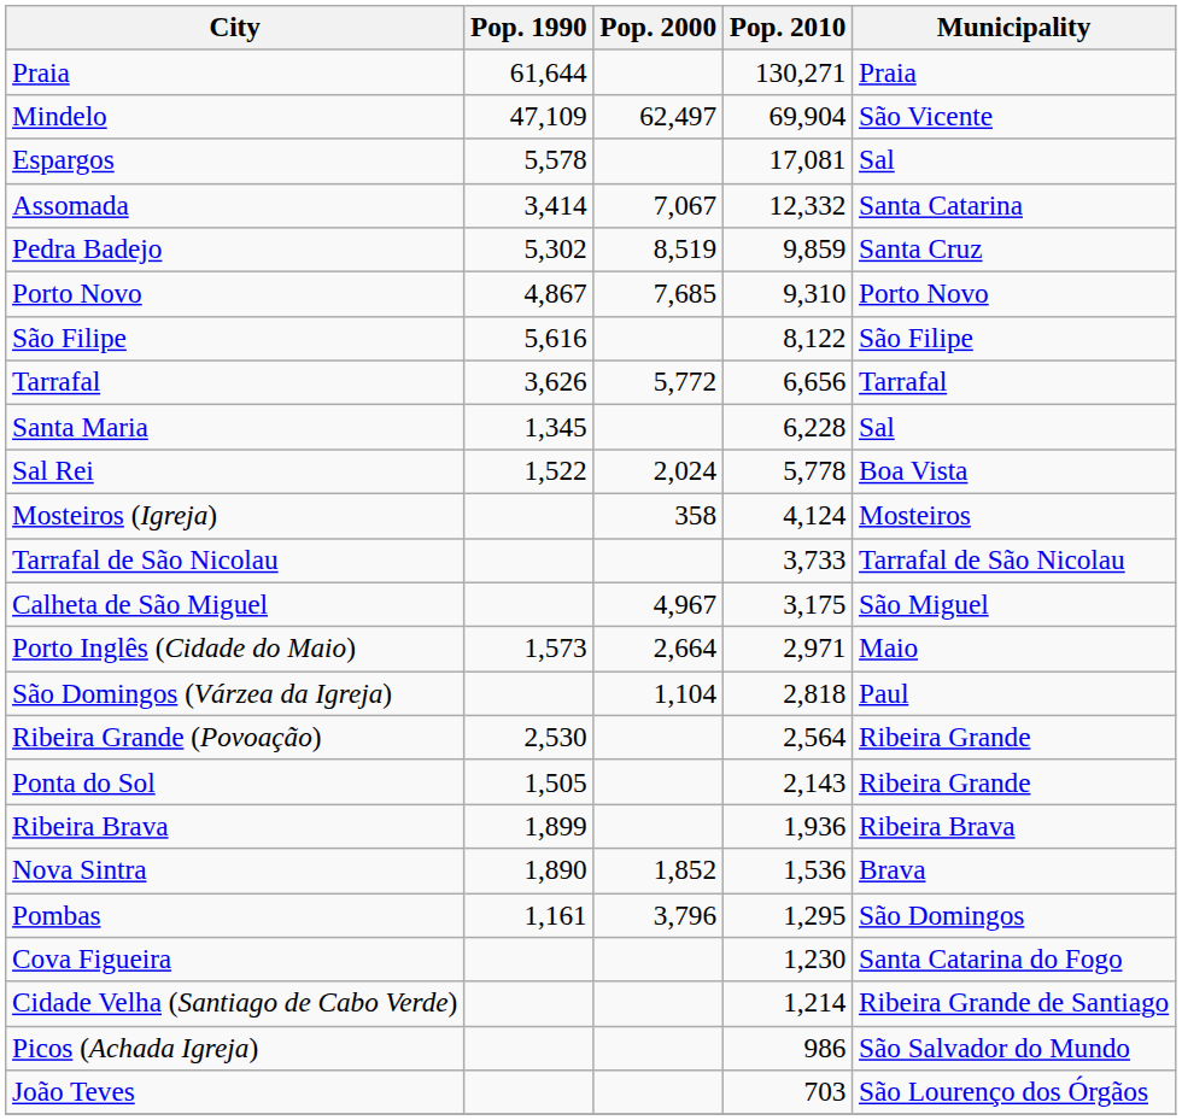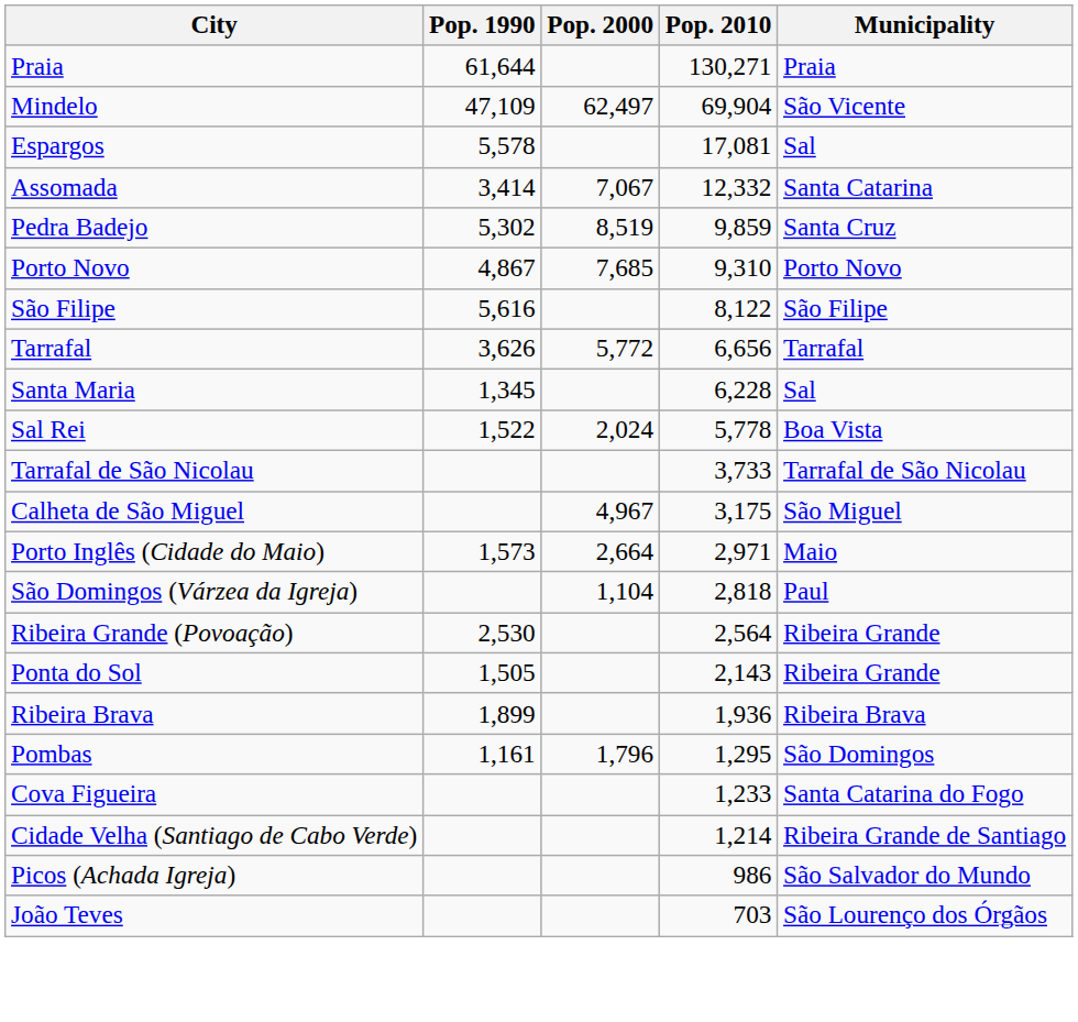- row: Mosteiros (Igreja) | 358 | 4,124 | Mosteiros
- row: Nova Sintra | 1,890 | 1,852 | 1,536 | Brava
Pombas | Pop. 2000: 3,796 -> 1,796
Cova Figueira | Pop. 2010: 1,230 -> 1,233
